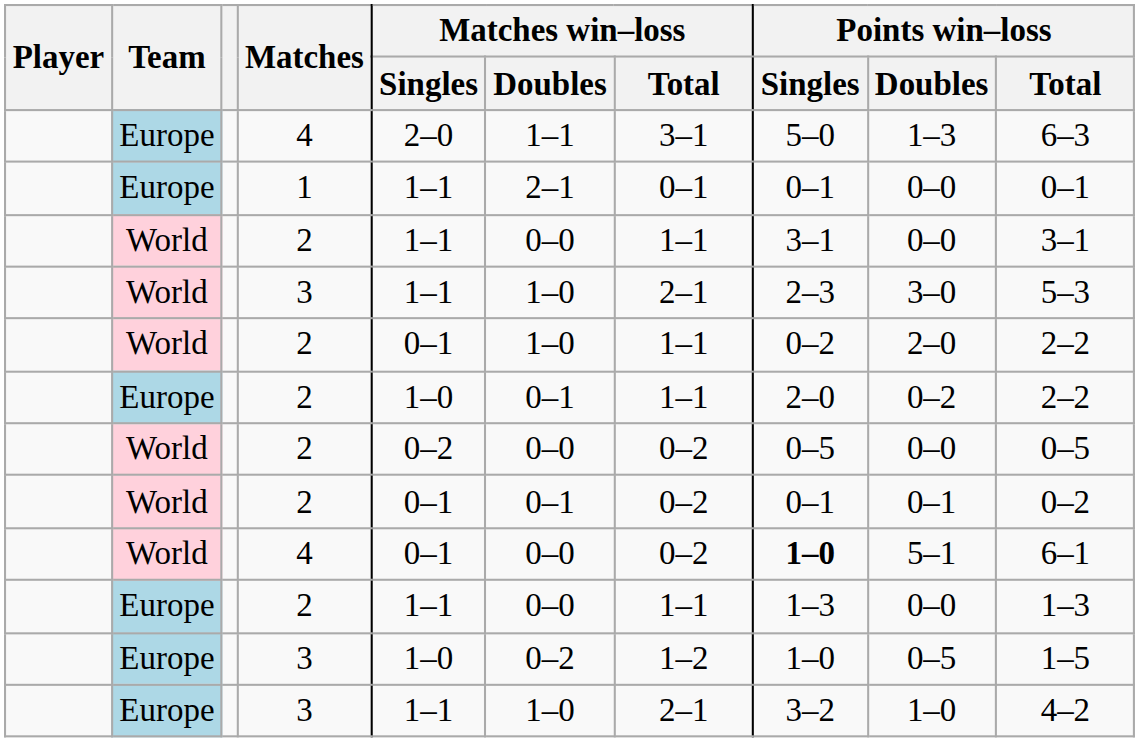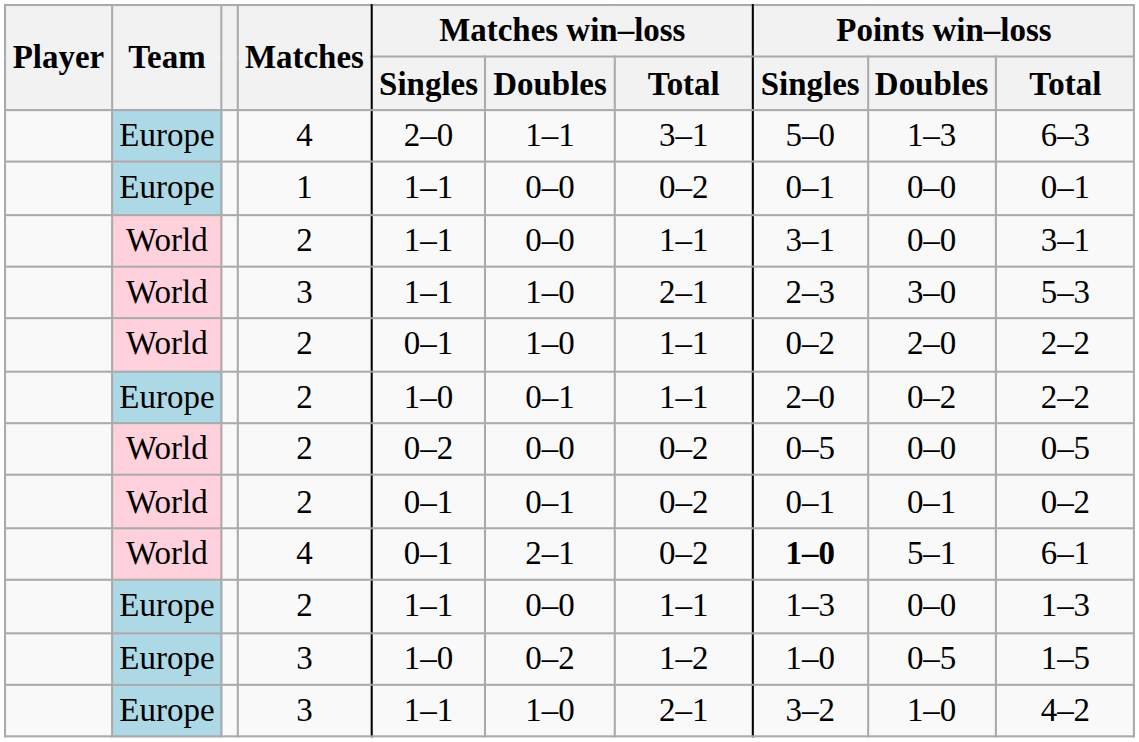1 | Matches win–loss / Doubles: 2–1 -> 0–0
1 | Matches win–loss / Total: 0–1 -> 0–2
World / 4 | Matches win–loss / Doubles: 0–0 -> 2–1
